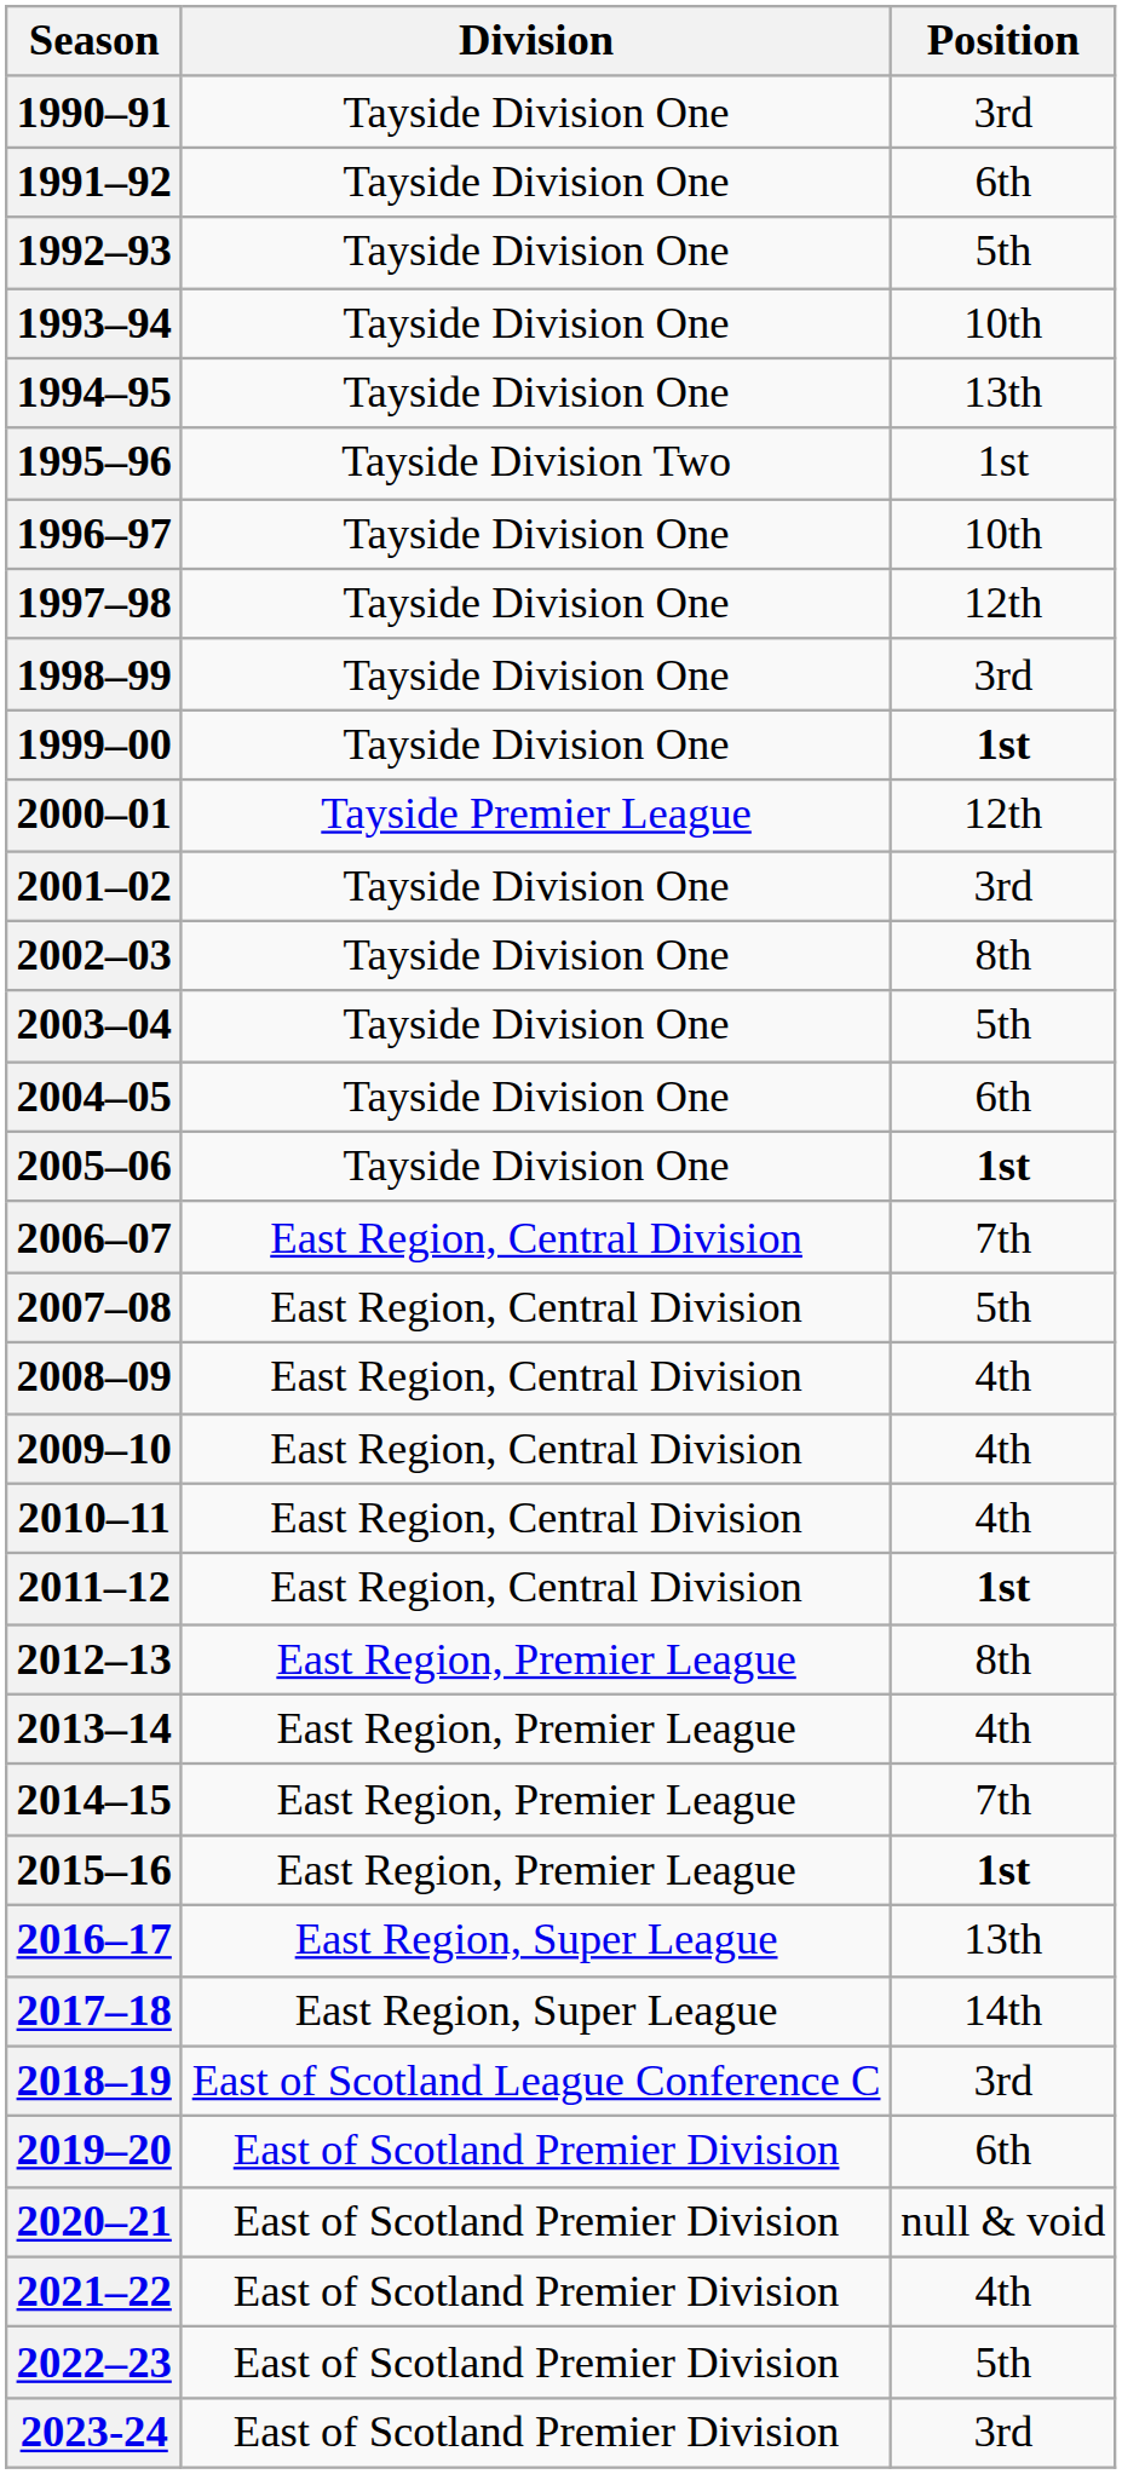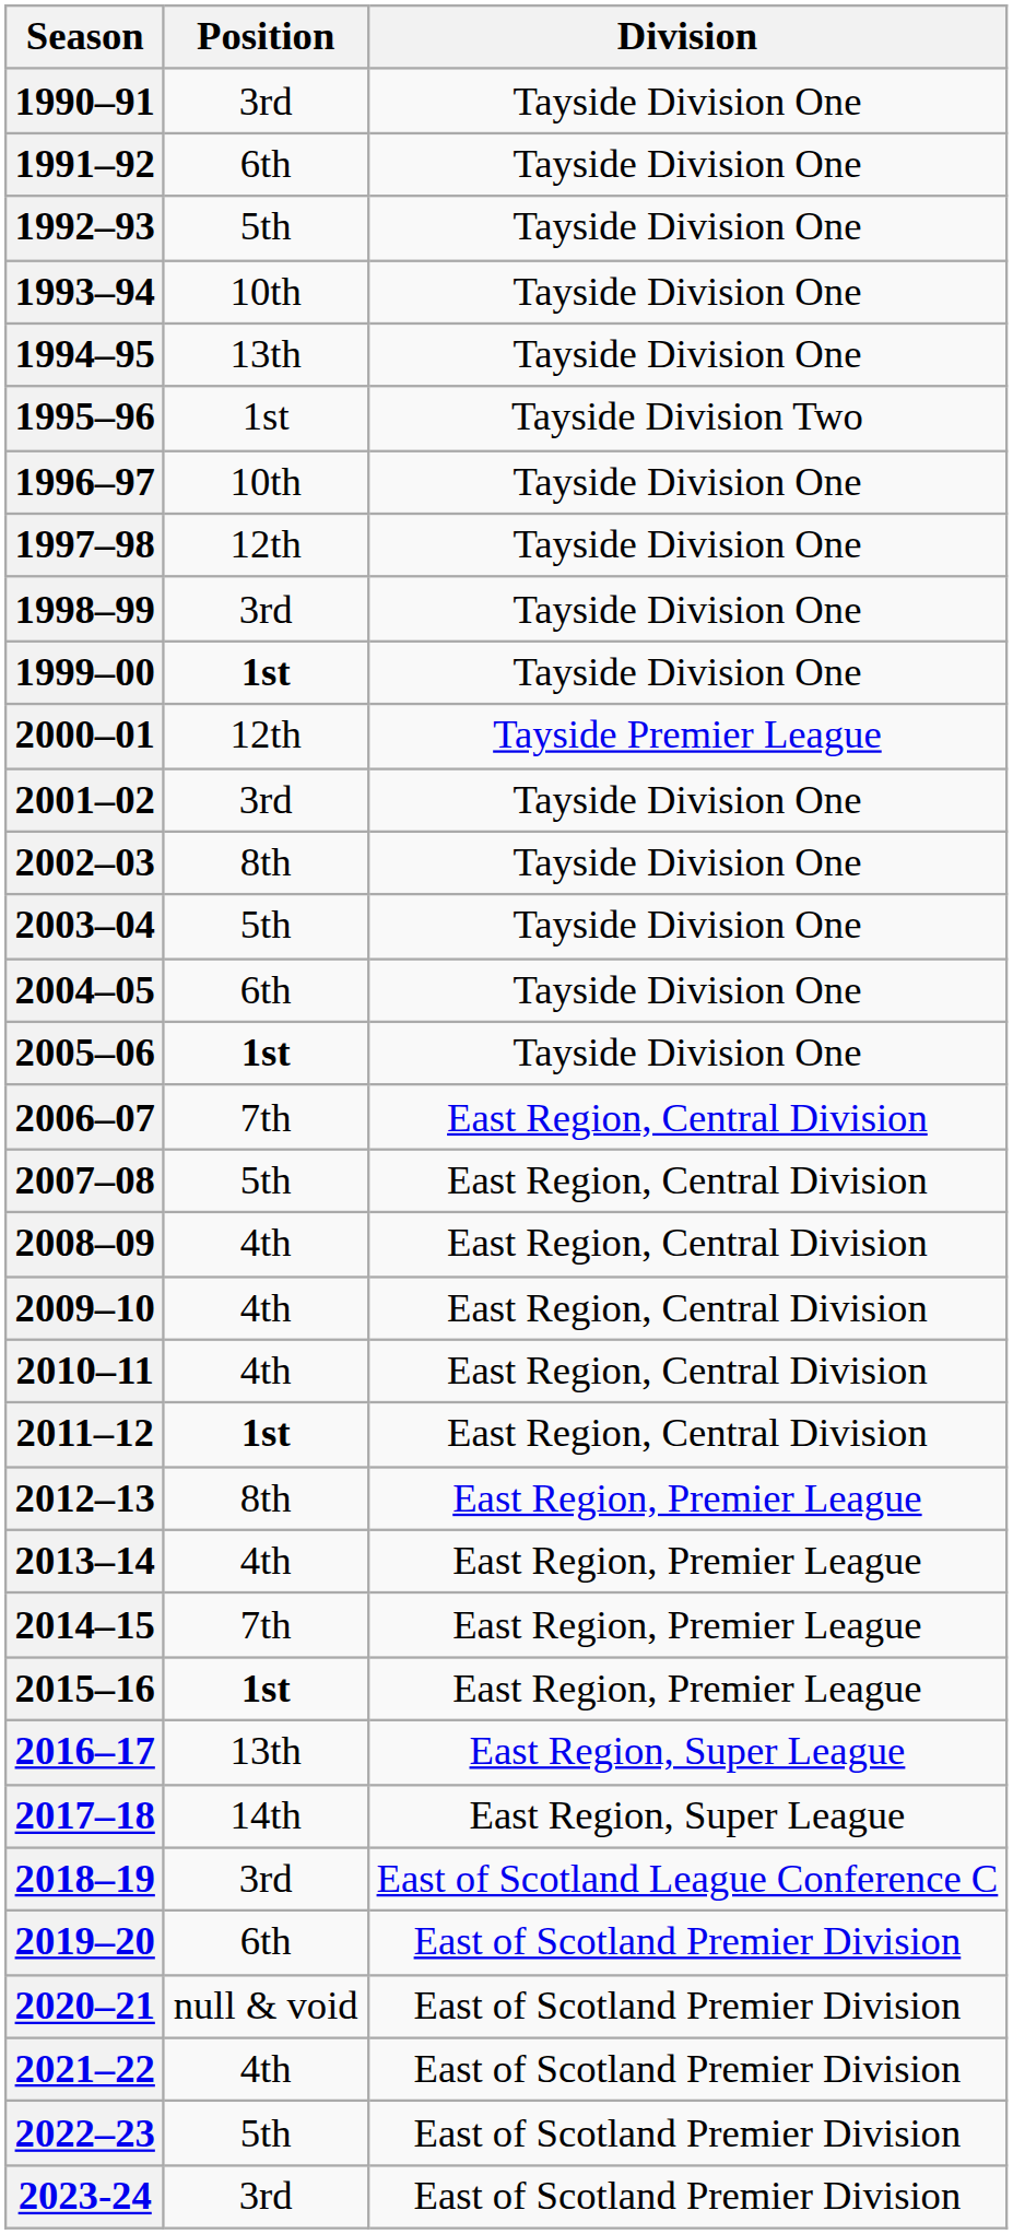columns swapped: Division <-> Position
